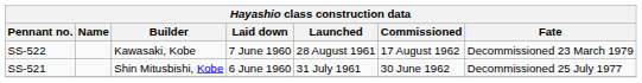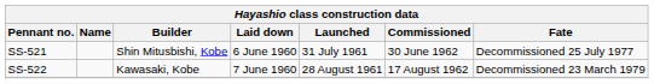rows swapped: SS-521 <-> SS-522
